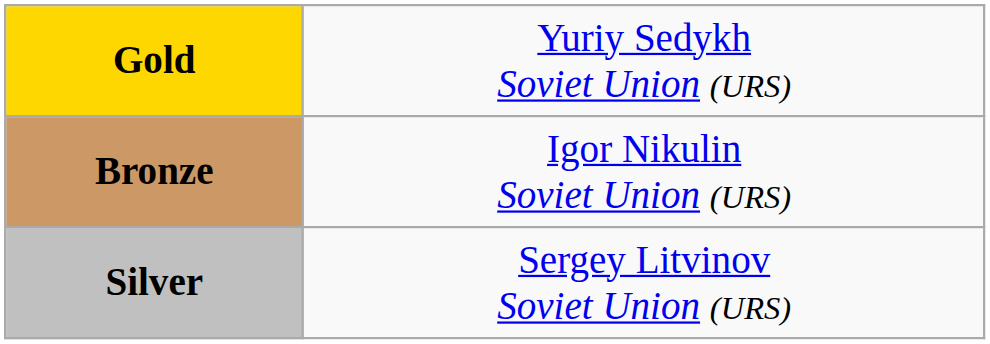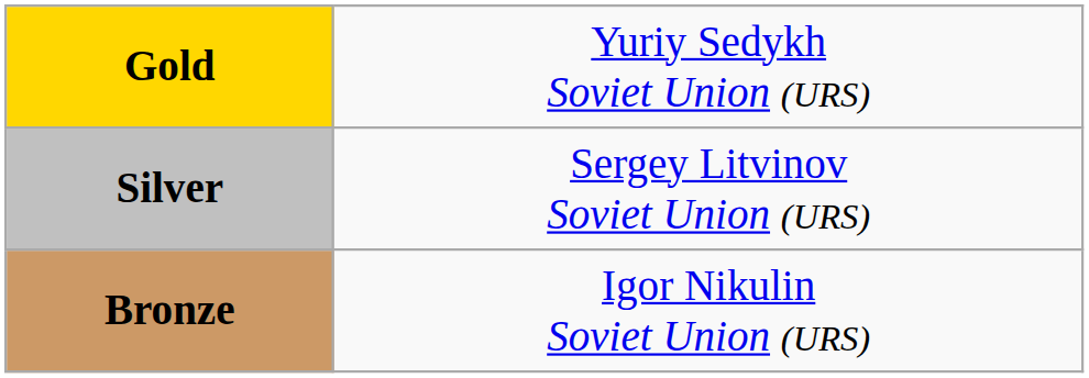rows swapped: Silver <-> Bronze
